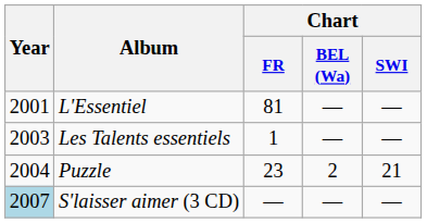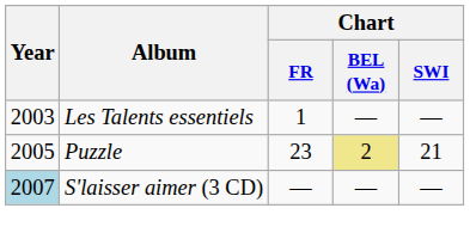- row: 2001 | L'Essentiel | 81 | — | —
Puzzle | Year: 2004 -> 2005
Puzzle | Chart / BEL (Wa): no background -> khaki background
